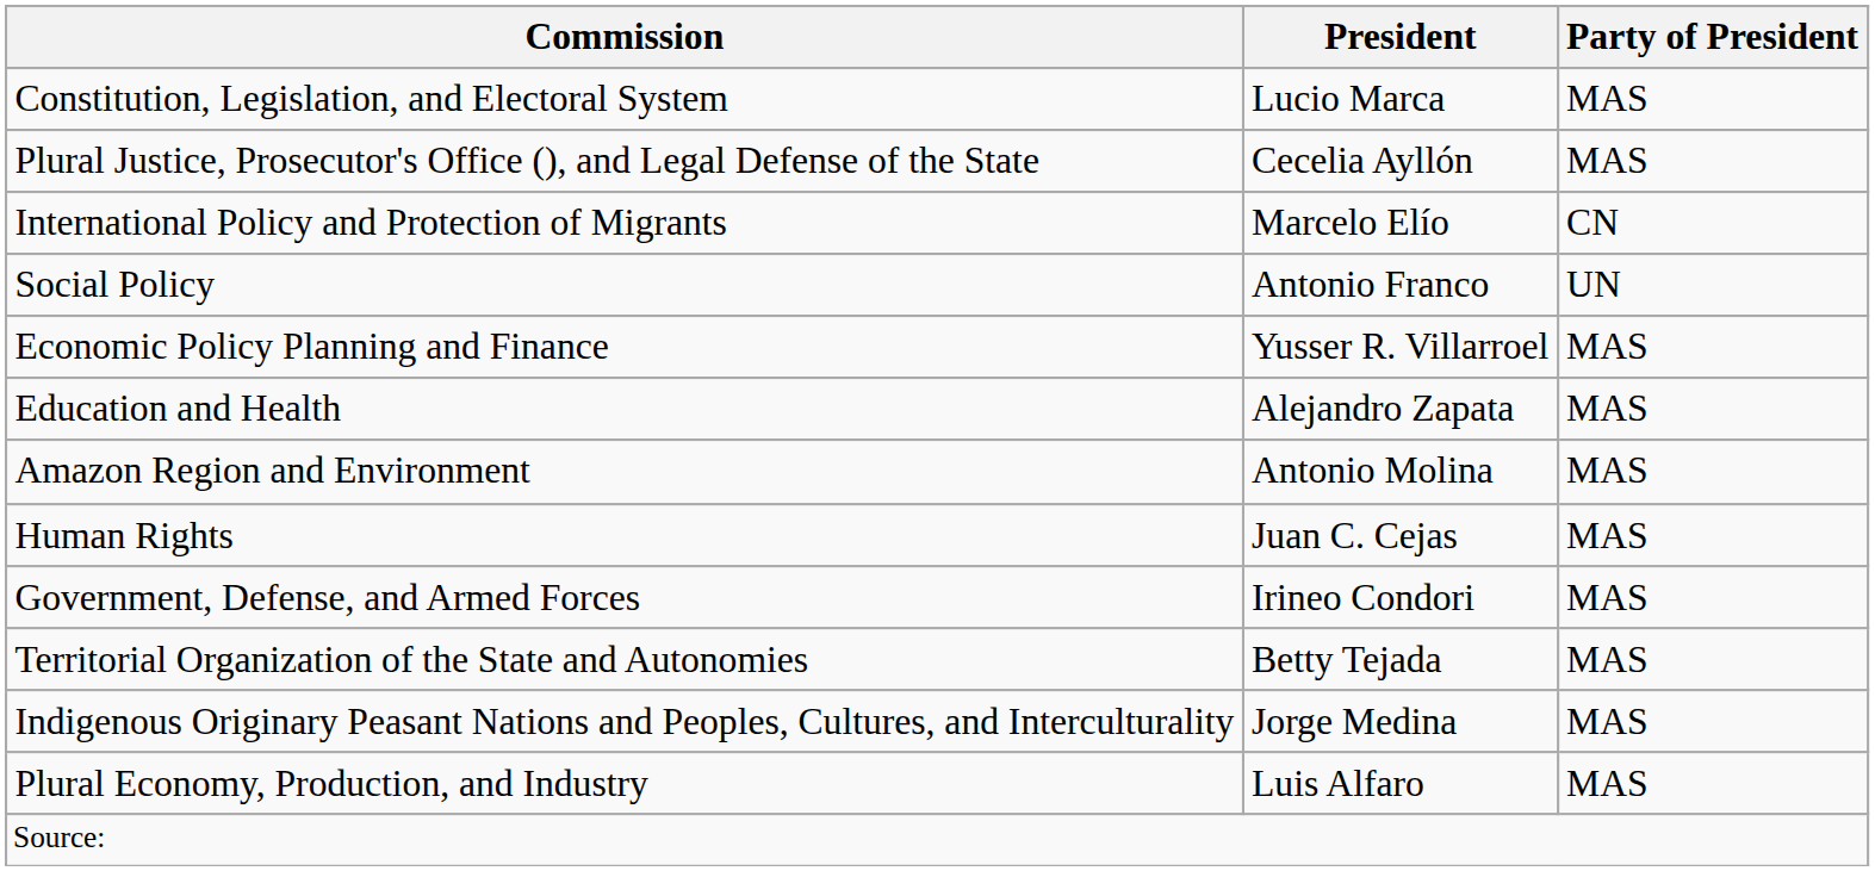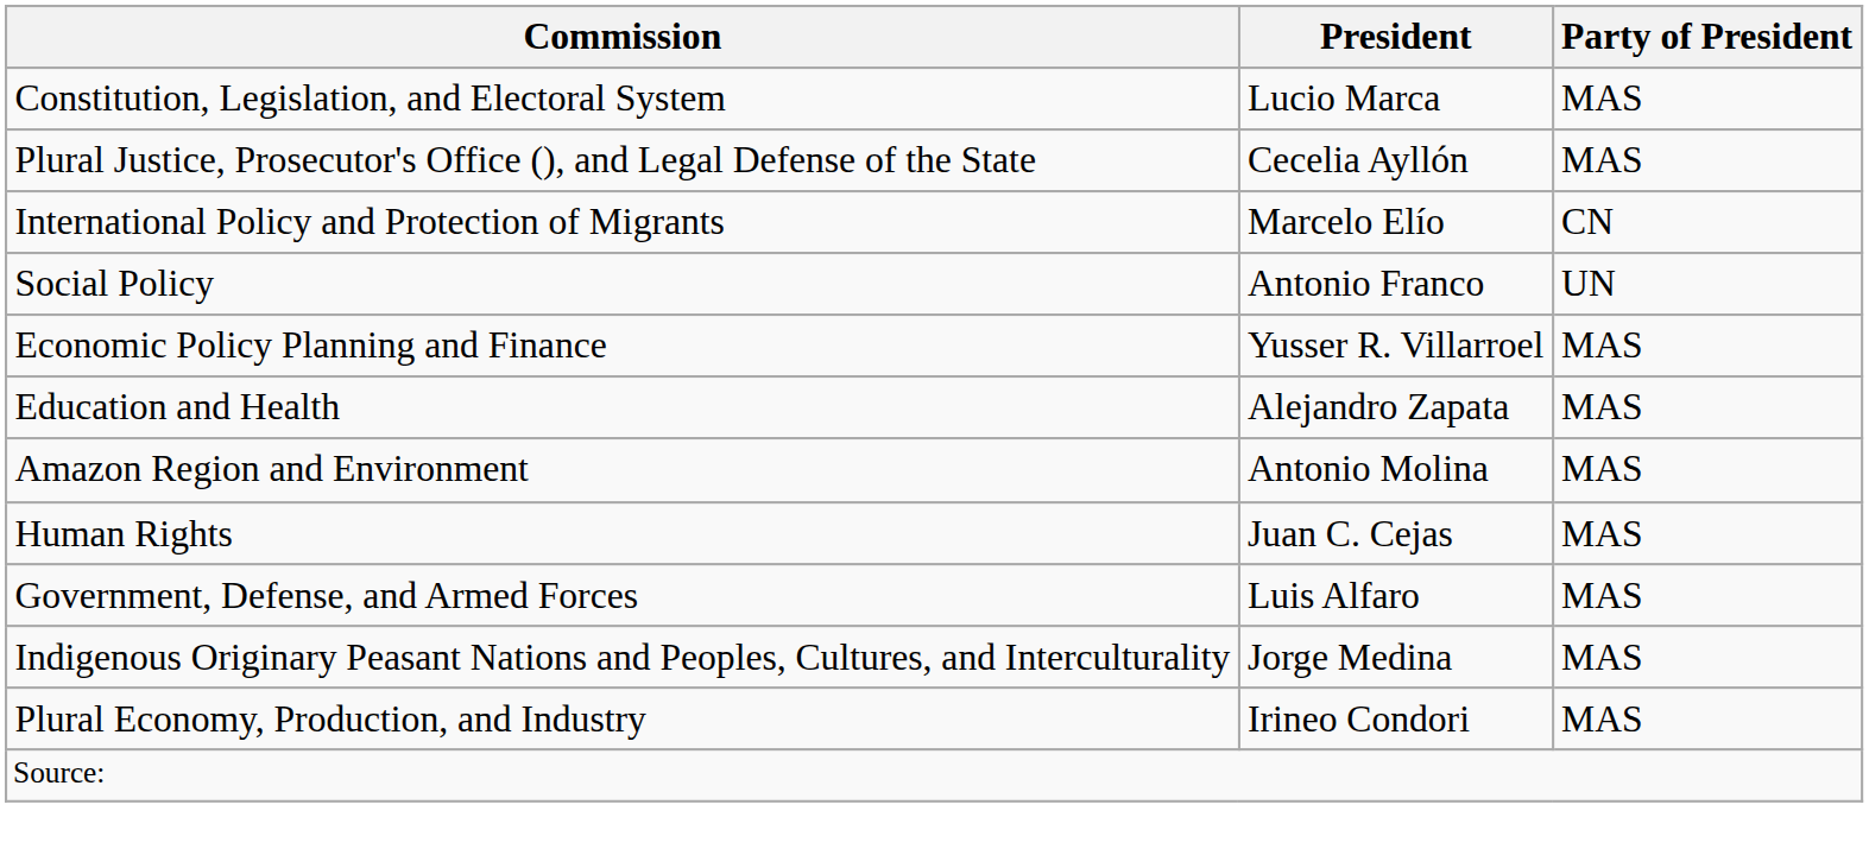Government, Defense, and Armed Forces | President: Irineo Condori -> Luis Alfaro
- row: Territorial Organization of the State and Autonomies | Betty Tejada | MAS
Plural Economy, Production, and Industry | President: Luis Alfaro -> Irineo Condori
